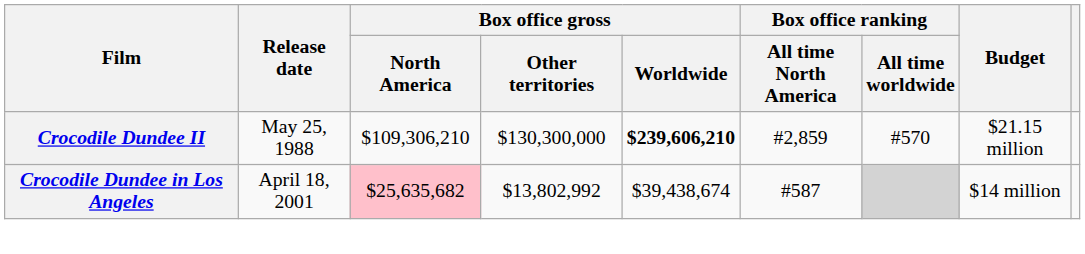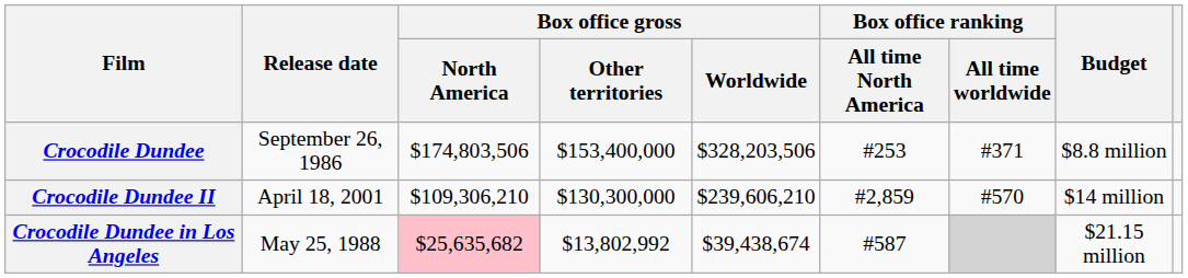+ row: Crocodile Dundee | September 26, 1986 | $174,803,506 | $153,400,000 | $328,203,506 | #253 | #371 | $8.8 million
Crocodile Dundee II | Release date: May 25, 1988 -> April 18, 2001
Crocodile Dundee II | Box office gross / Worldwide: bold -> normal
Crocodile Dundee II | Budget: $21.15 million -> $14 million
Crocodile Dundee in Los Angeles | Release date: April 18, 2001 -> May 25, 1988
Crocodile Dundee in Los Angeles | Budget: $14 million -> $21.15 million
